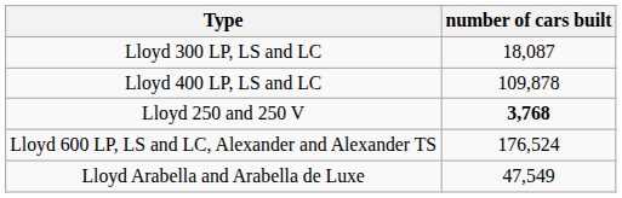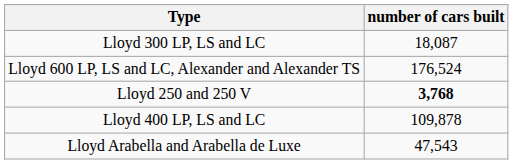rows swapped: Lloyd 400 LP, LS and LC <-> Lloyd 600 LP, LS and LC, Alexander and Alexander TS
Lloyd Arabella and Arabella de Luxe | number of cars built: 47,549 -> 47,543
